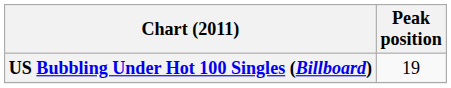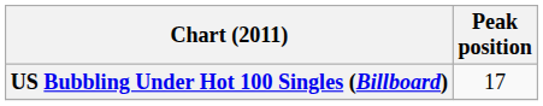US Bubbling Under Hot 100 Singles (Billboard) | Peak position: 19 -> 17
